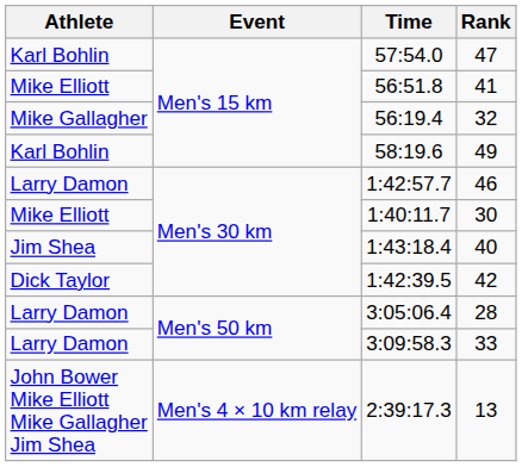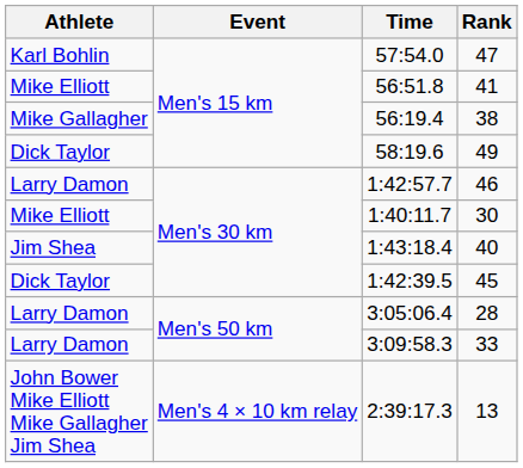56:19.4 | Rank: 32 -> 38
58:19.6 | Athlete: Karl Bohlin -> Dick Taylor
1:42:39.5 | Rank: 42 -> 45
